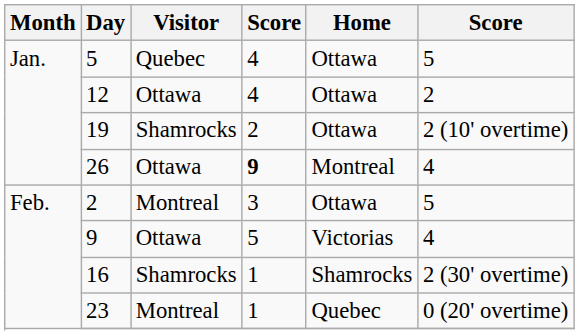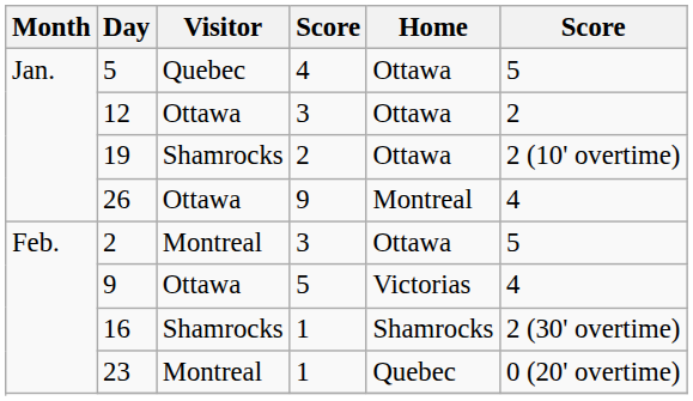12 | column 4: 4 -> 3
26 | column 4: bold -> normal
